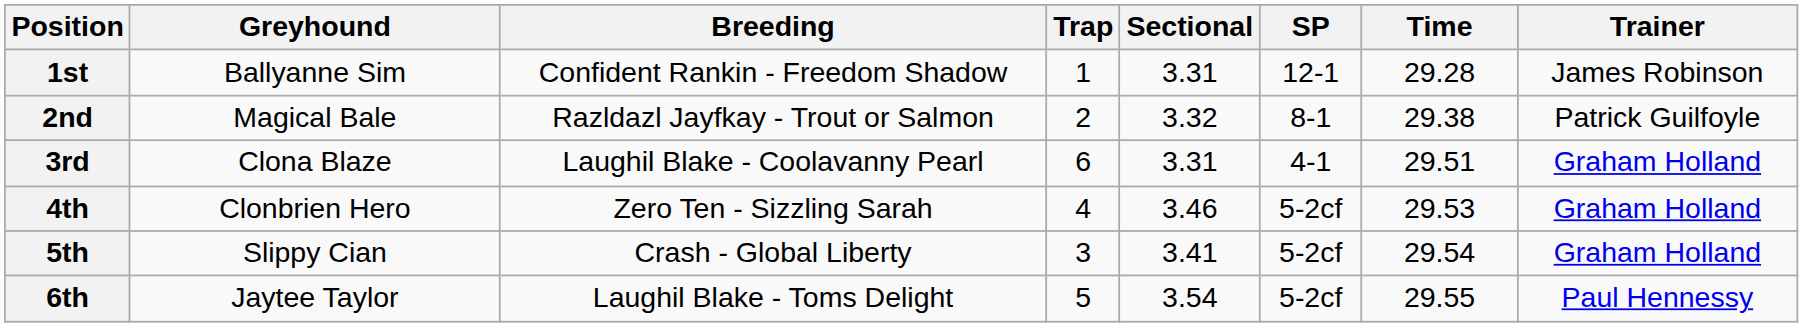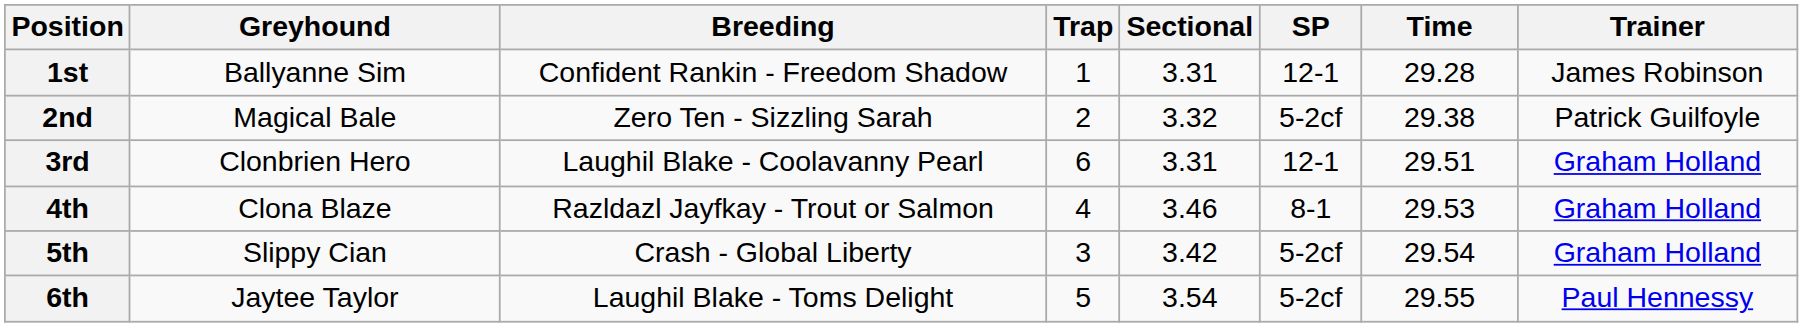2nd | Breeding: Razldazl Jayfkay - Trout or Salmon -> Zero Ten - Sizzling Sarah
2nd | SP: 8-1 -> 5-2cf
3rd | Greyhound: Clona Blaze -> Clonbrien Hero
3rd | SP: 4-1 -> 12-1
4th | Greyhound: Clonbrien Hero -> Clona Blaze
4th | Breeding: Zero Ten - Sizzling Sarah -> Razldazl Jayfkay - Trout or Salmon
4th | SP: 5-2cf -> 8-1
5th | Sectional: 3.41 -> 3.42
